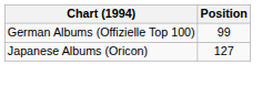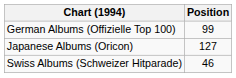+ row: Swiss Albums (Schweizer Hitparade) | 46
